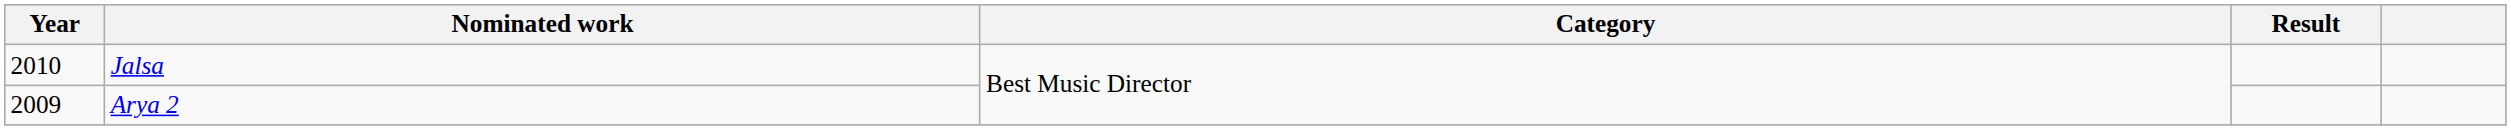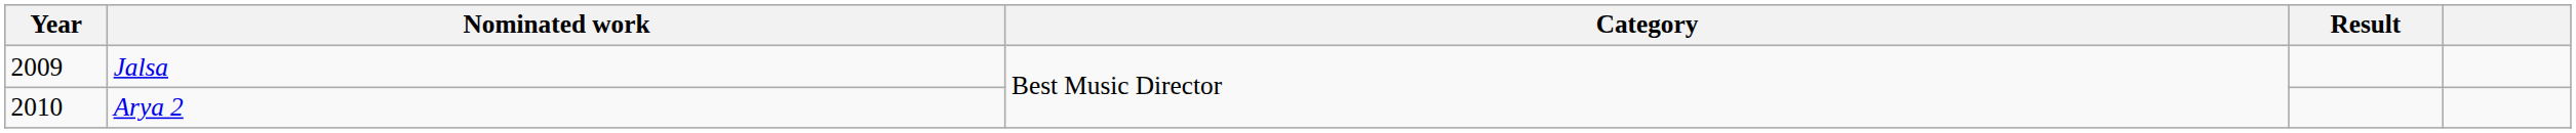Jalsa | Year: 2010 -> 2009
Arya 2 | Year: 2009 -> 2010
